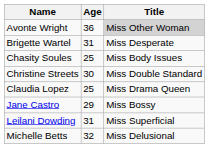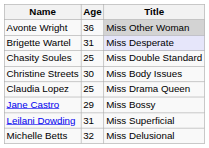Brigette Wartel | Title: no background -> lavender background
Chasity Soules | Title: Miss Body Issues -> Miss Double Standard
Christine Streets | Title: Miss Double Standard -> Miss Body Issues
